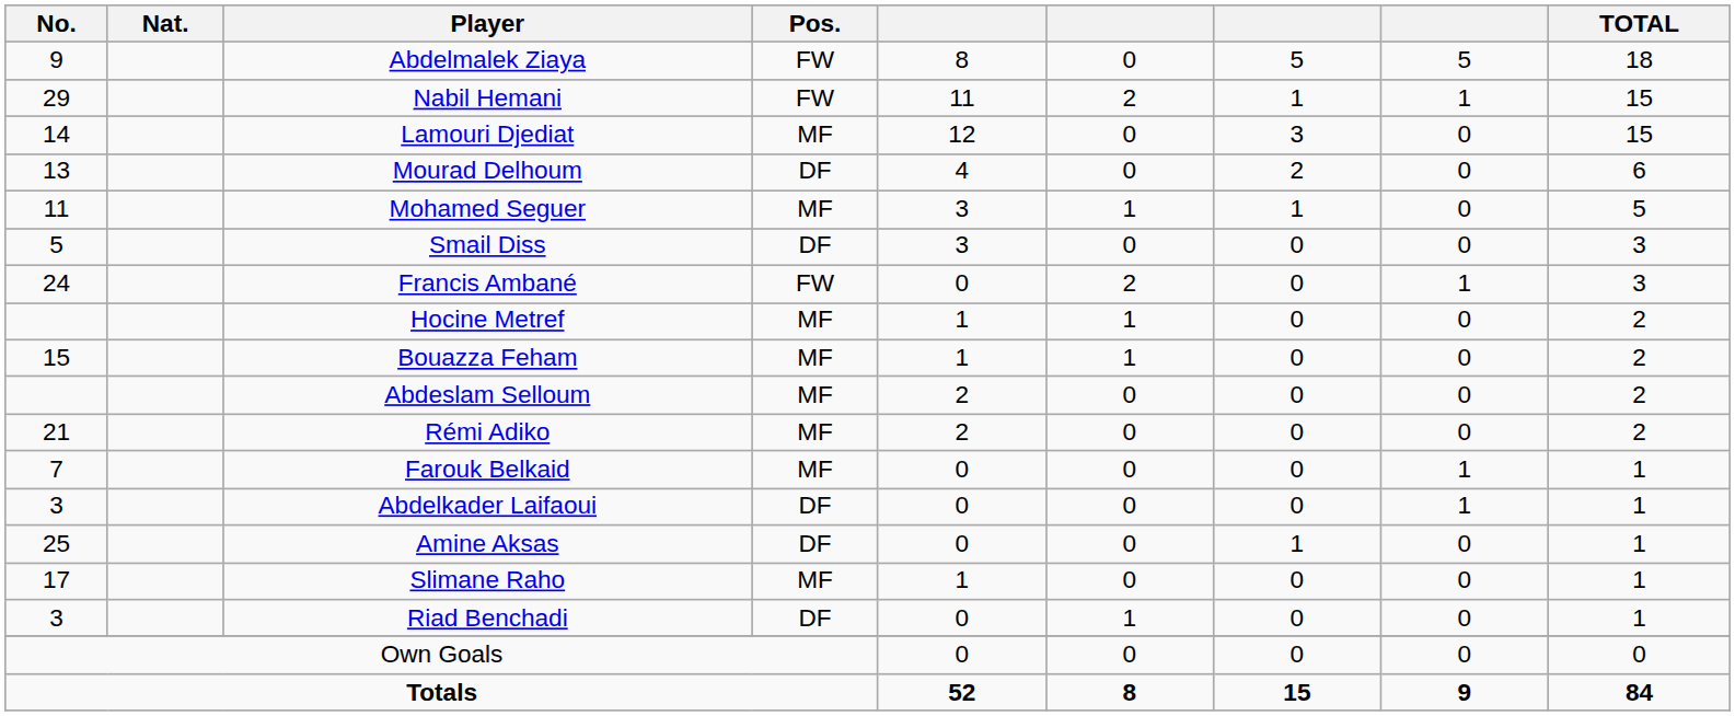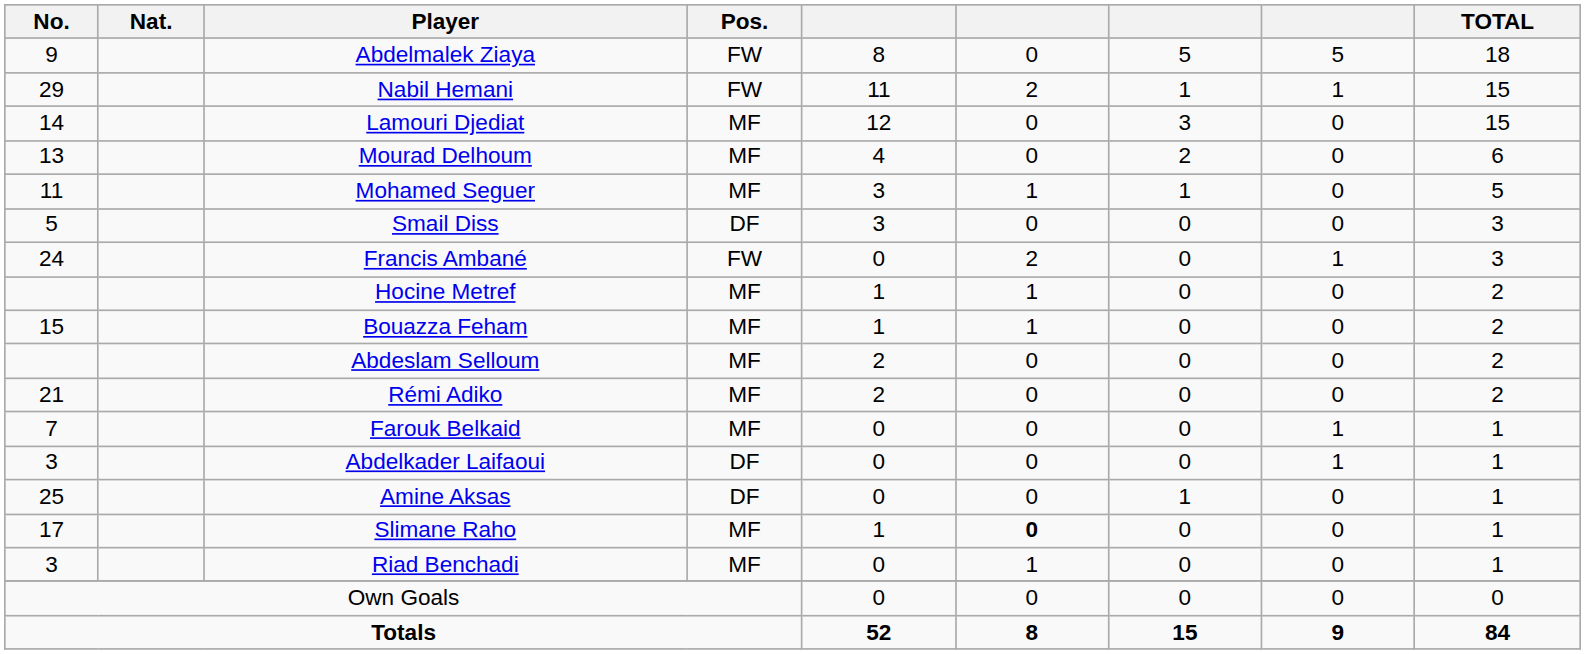Mourad Delhoum | Pos.: DF -> MF
Slimane Raho | column 6: normal -> bold
Riad Benchadi | Pos.: DF -> MF
